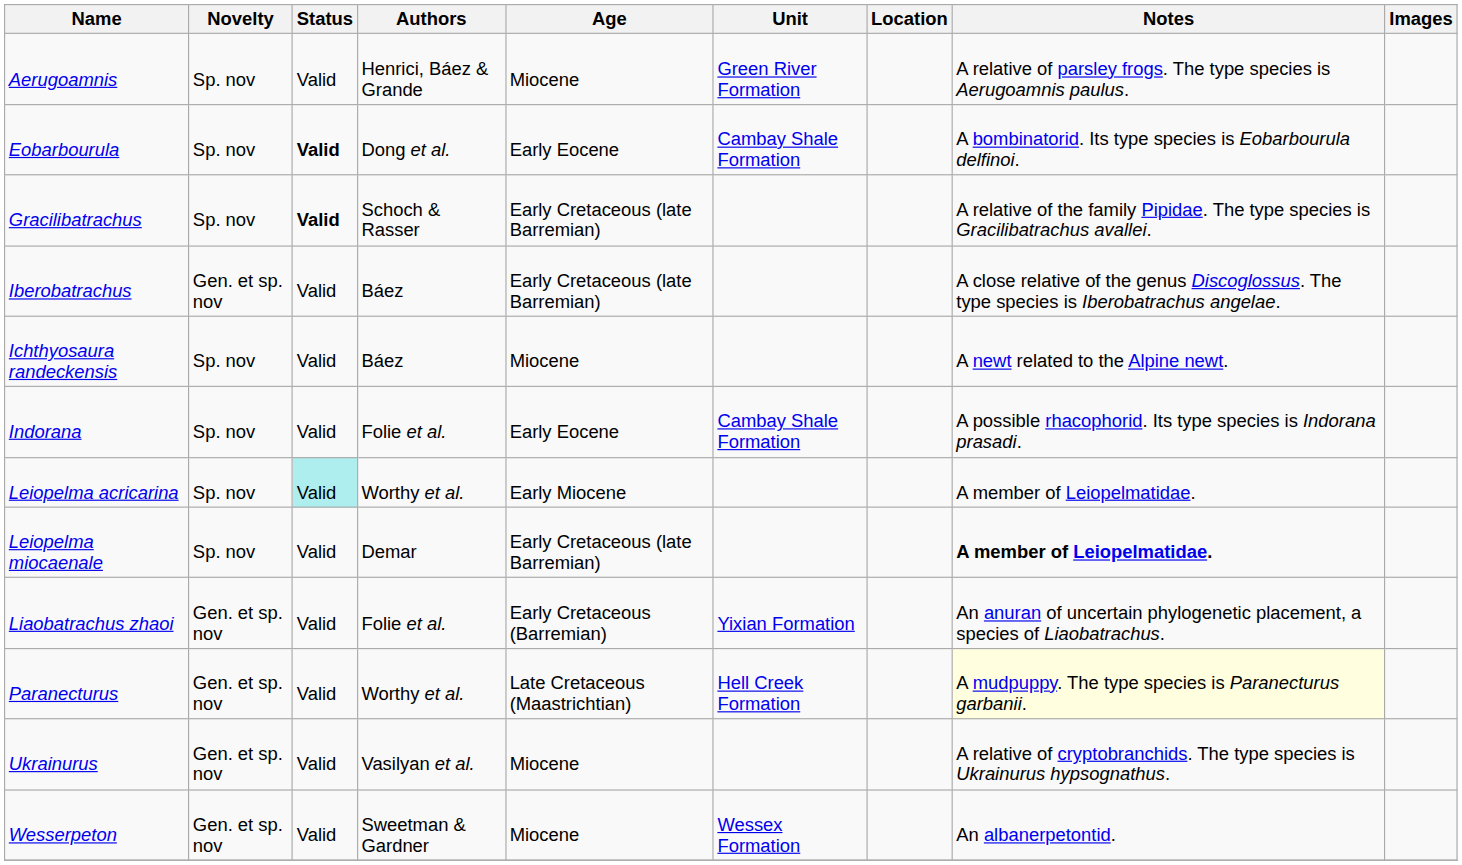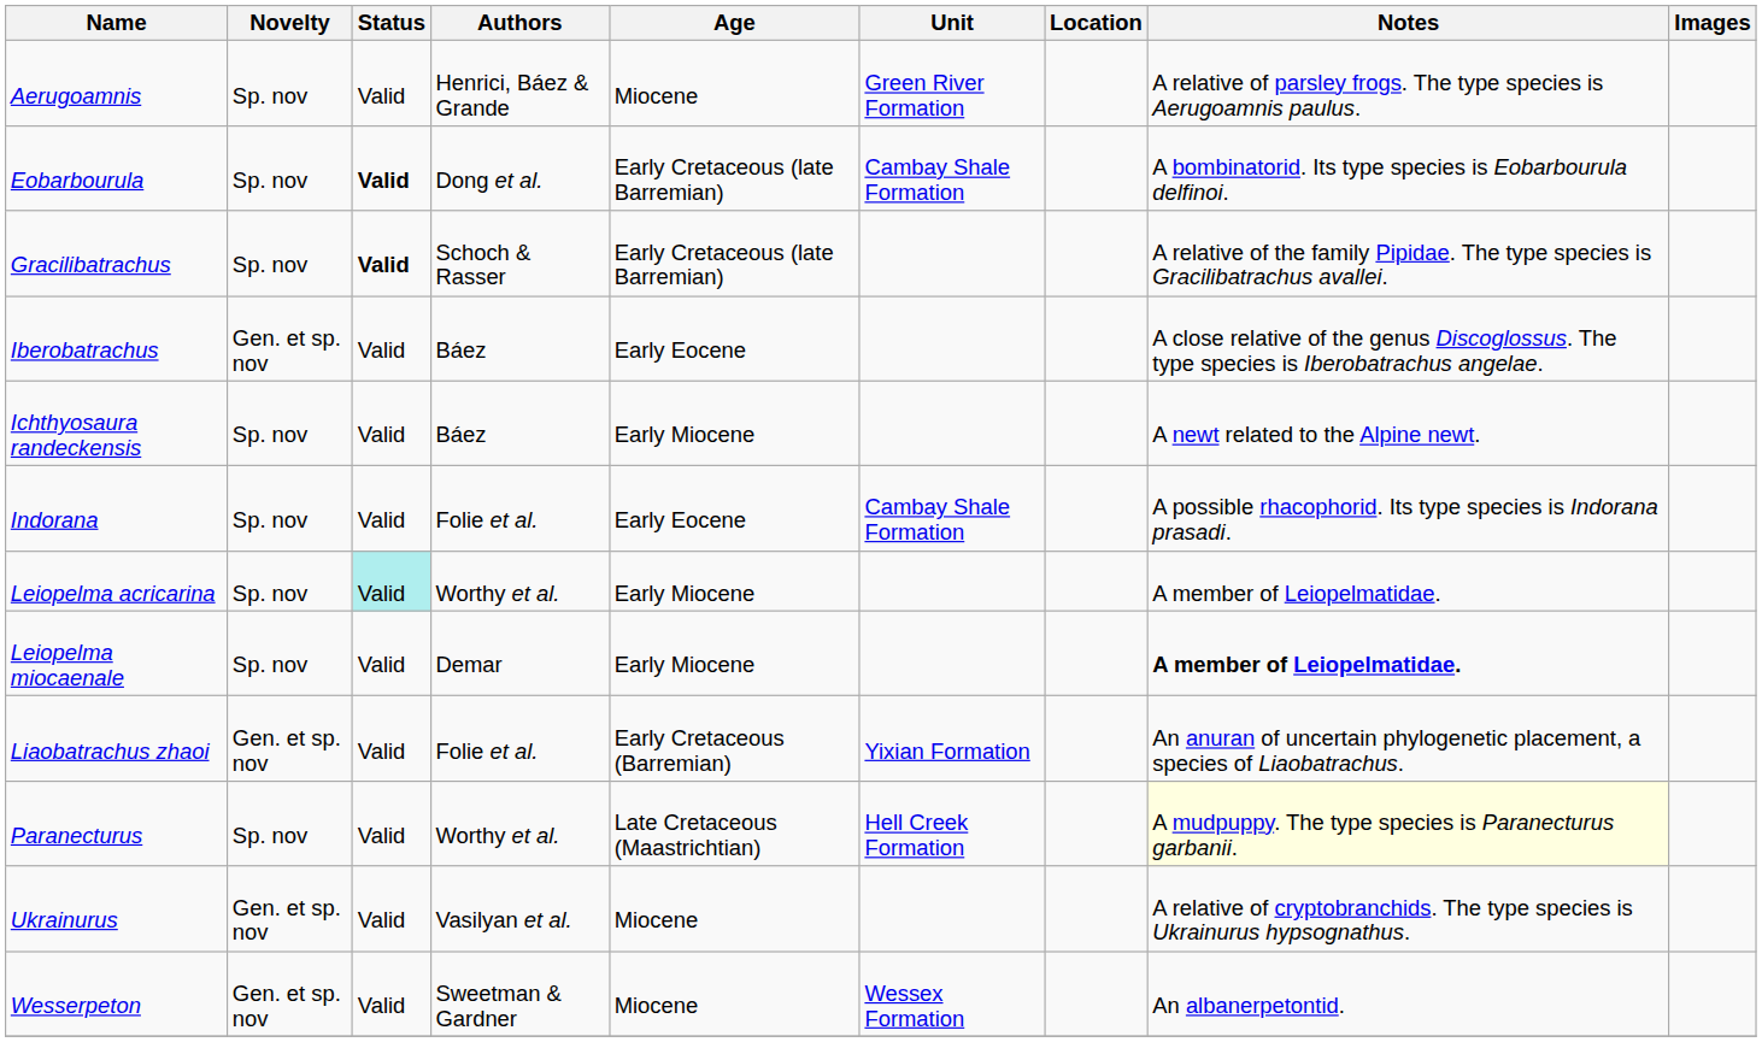Eobarbourula | Age: Early Eocene -> Early Cretaceous (late Barremian)
Iberobatrachus | Age: Early Cretaceous (late Barremian) -> Early Eocene
Ichthyosaura randeckensis | Age: Miocene -> Early Miocene
Leiopelma miocaenale | Age: Early Cretaceous (late Barremian) -> Early Miocene
Paranecturus | Novelty: Gen. et sp. nov -> Sp. nov
